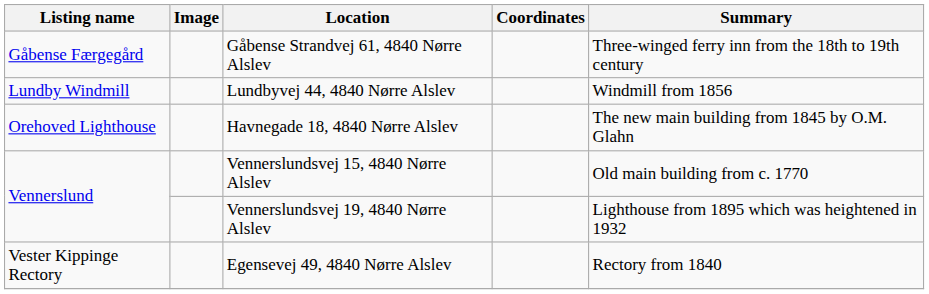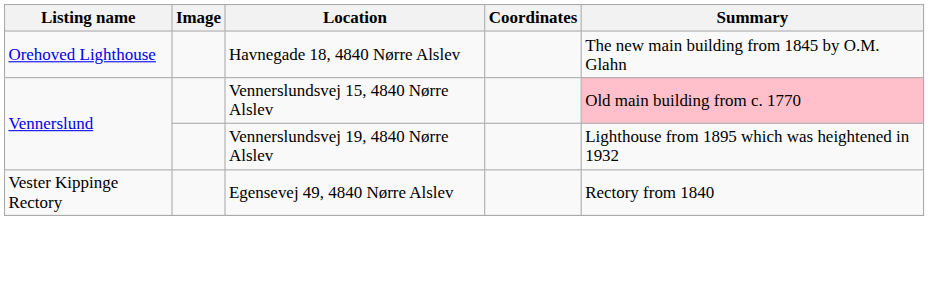- row: Gåbense Færgegård | Gåbense Strandvej 61, 4840 Nørre Alslev | Three-winged ferry inn from the 18th to 19th century
- row: Lundby Windmill | Lundbyvej 44, 4840 Nørre Alslev | Windmill from 1856
Vennerslundsvej 15, 4840 Nørre Alslev | Summary: no background -> pink background
